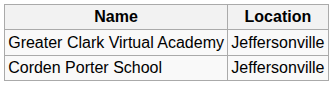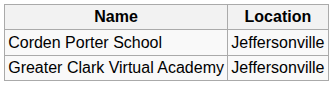rows swapped: Corden Porter School <-> Greater Clark Virtual Academy
